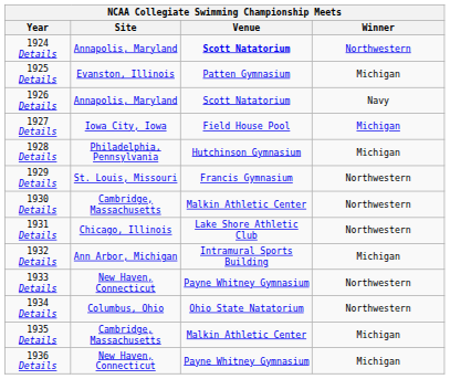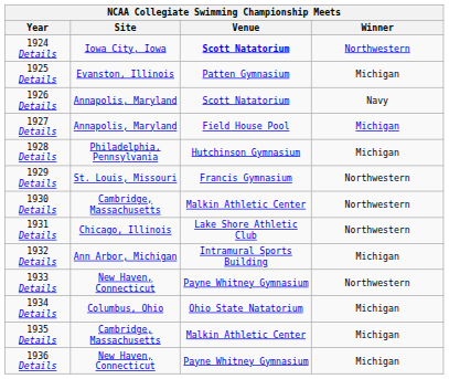1924 Details | Site: Annapolis, Maryland -> Iowa City, Iowa
1927 Details | Site: Iowa City, Iowa -> Annapolis, Maryland
1934 Details | Winner: Northwestern -> Michigan
